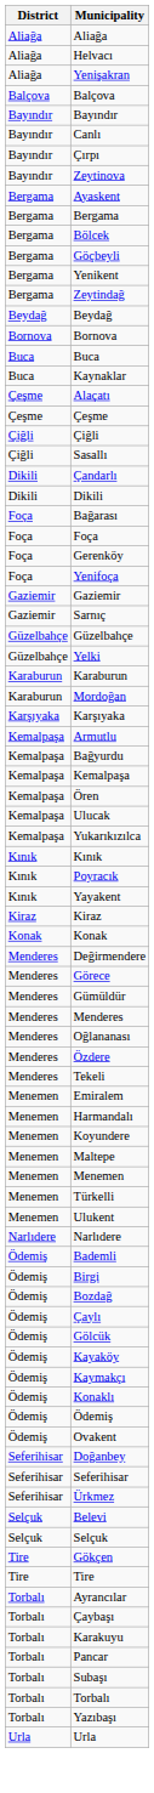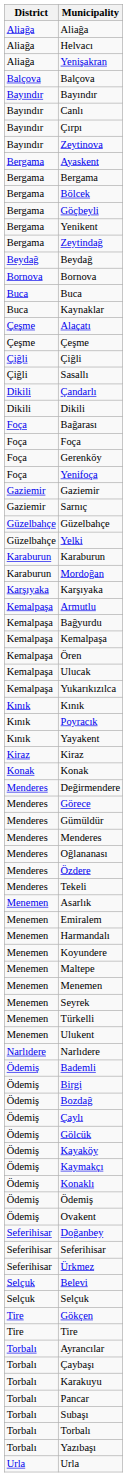+ row: Menemen | Asarlık
+ row: Menemen | Seyrek
